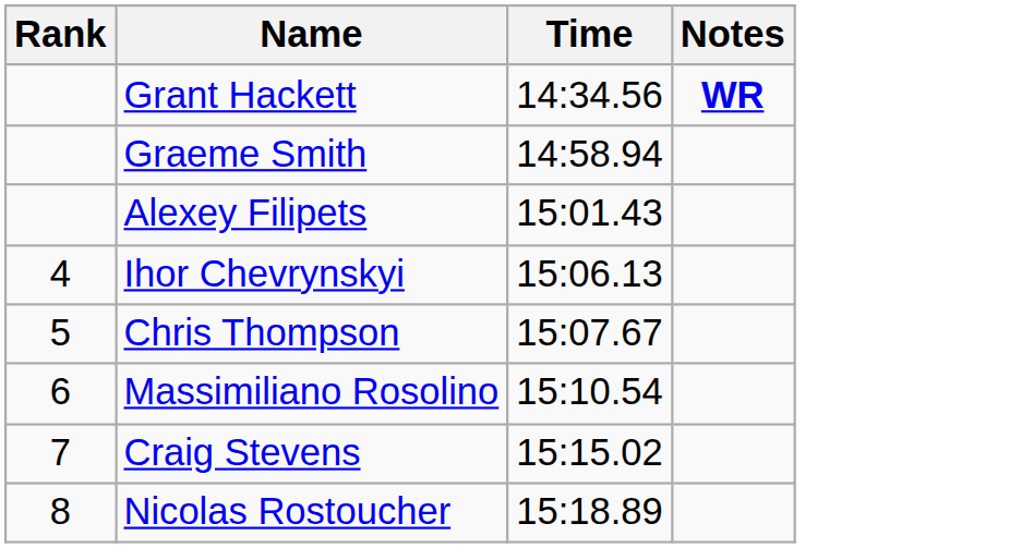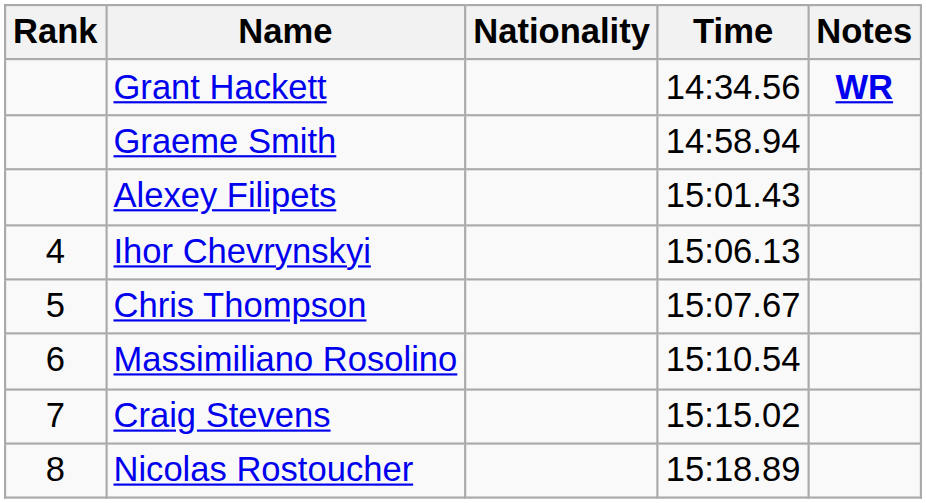+ column: Nationality
